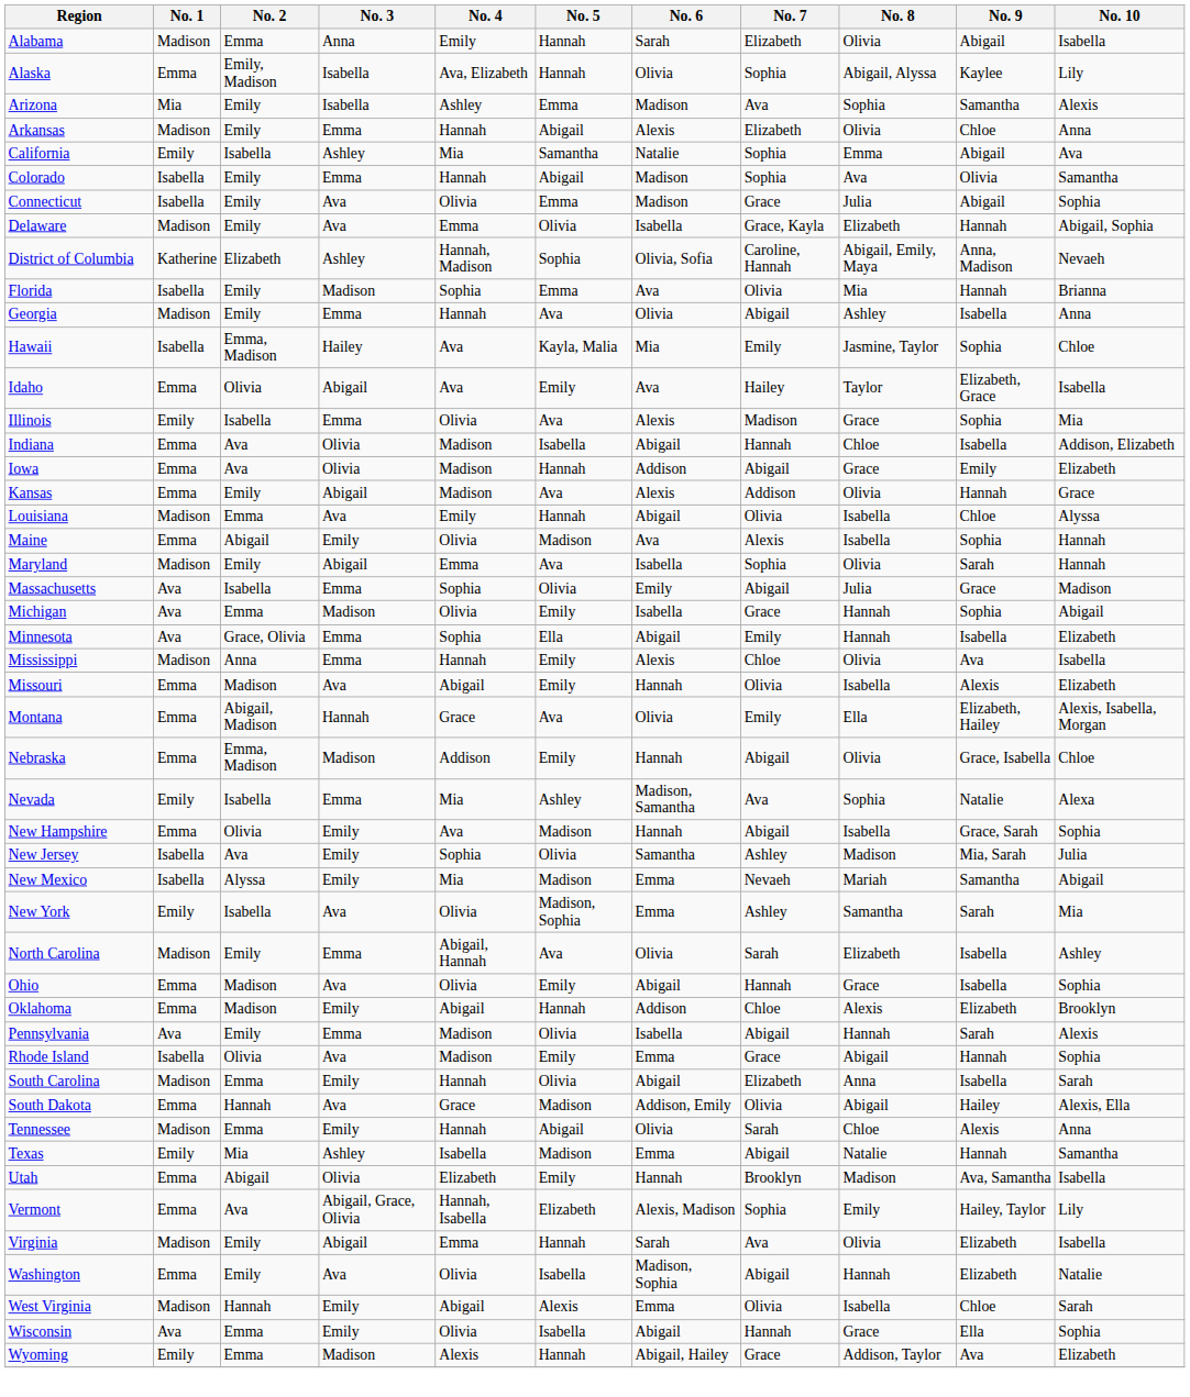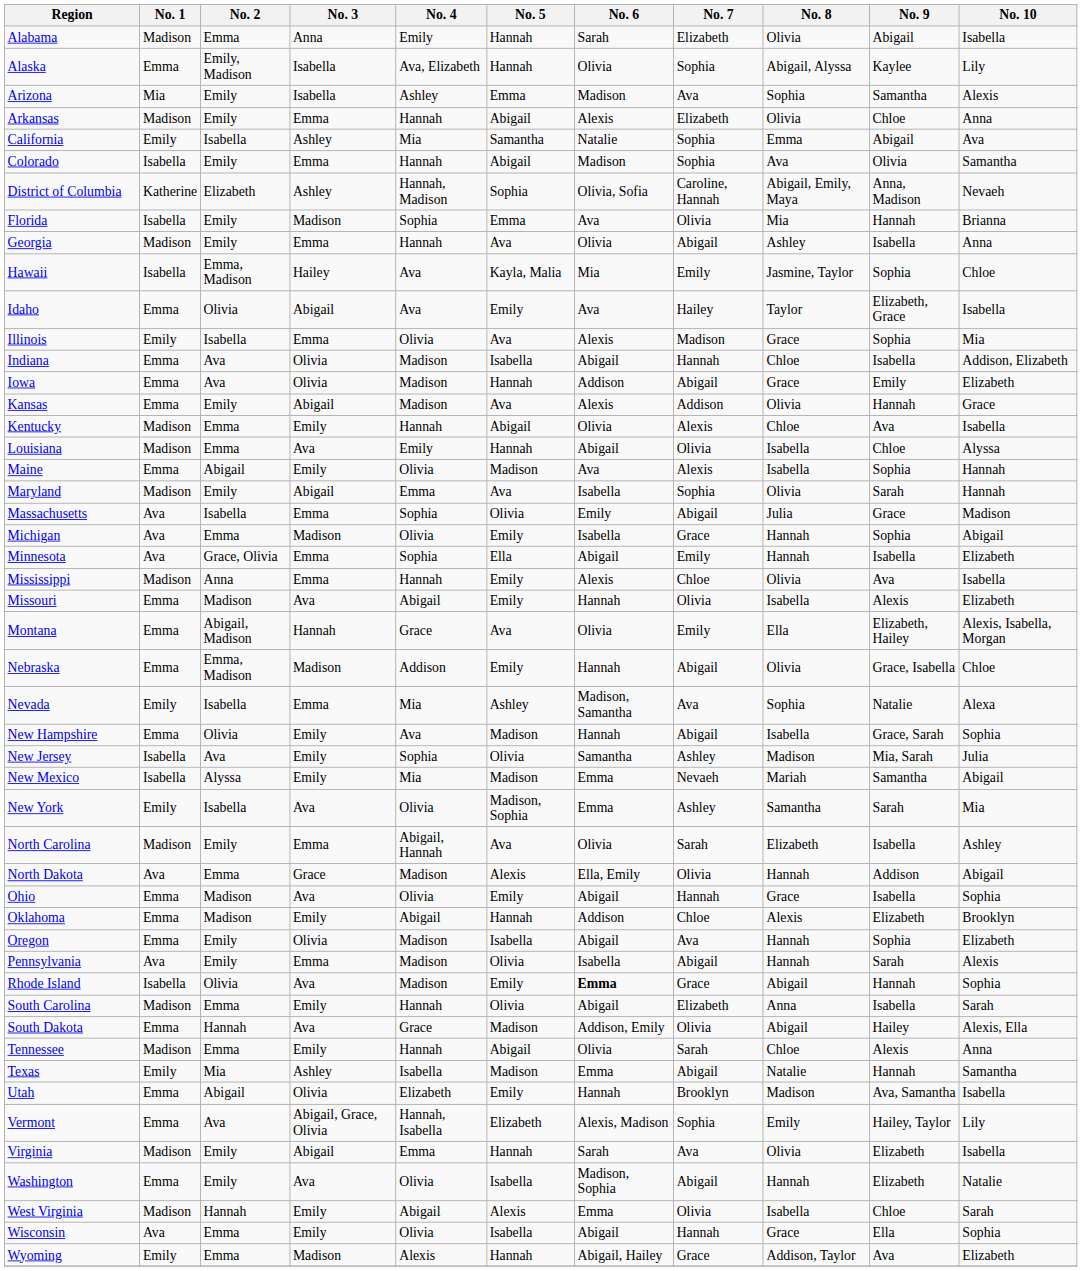- row: Connecticut | Isabella | Emily | Ava | Olivia | Emma | Madison | Grace | Julia | Abigail | Sophia
- row: Delaware | Madison | Emily | Ava | Emma | Olivia | Isabella | Grace, Kayla | Elizabeth | Hannah | Abigail, Sophia
+ row: Kentucky | Madison | Emma | Emily | Hannah | Abigail | Olivia | Alexis | Chloe | Ava | Isabella
+ row: North Dakota | Ava | Emma | Grace | Madison | Alexis | Ella, Emily | Olivia | Hannah | Addison | Abigail
+ row: Oregon | Emma | Emily | Olivia | Madison | Isabella | Abigail | Ava | Hannah | Sophia | Elizabeth
Rhode Island | No. 6: normal -> bold
